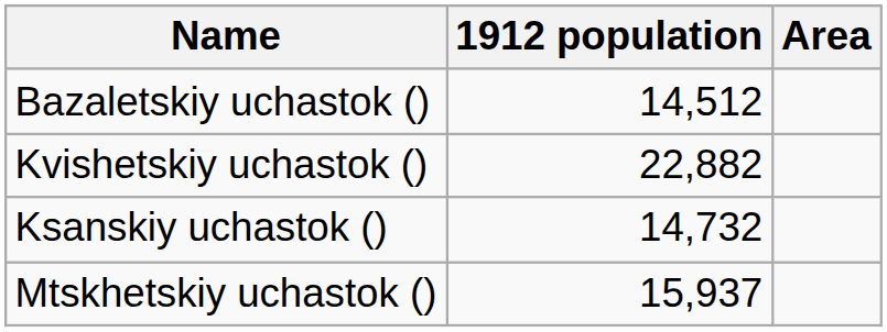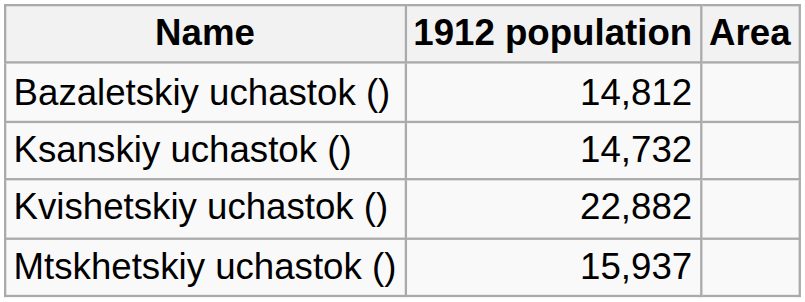Bazaletskiy uchastok () | 1912 population: 14,512 -> 14,812
rows swapped: Kvishetskiy uchastok () <-> Ksanskiy uchastok ()
